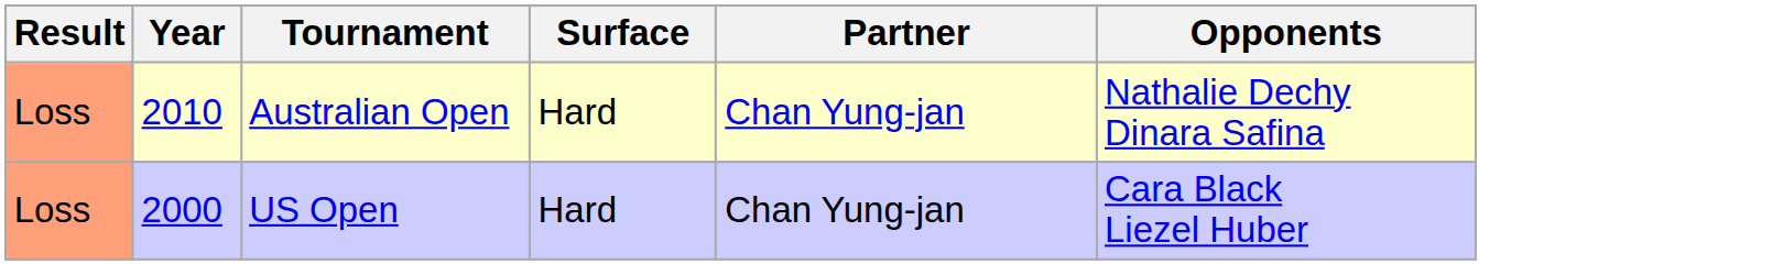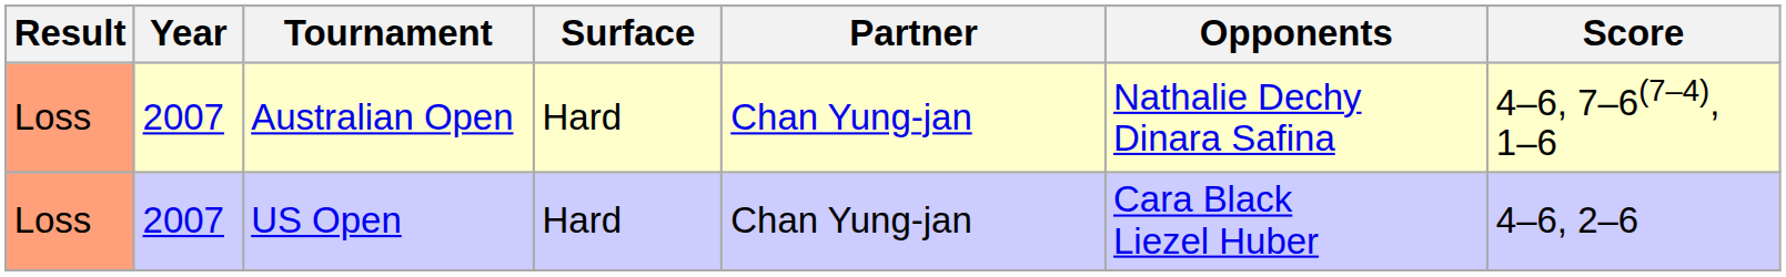+ column: Score | 4–6, 7–6(7–4), 1–6 | 4–6, 2–6
Australian Open | Year: 2010 -> 2007
US Open | Year: 2000 -> 2007
